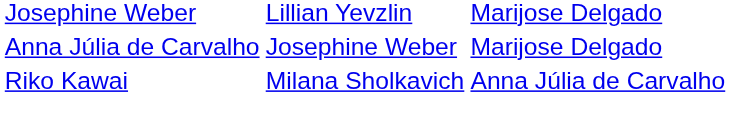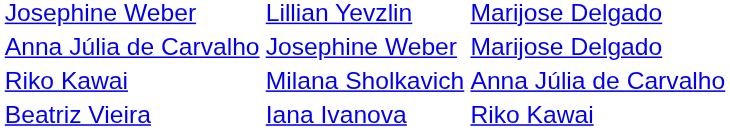+ row: Beatriz Vieira | Iana Ivanova | Riko Kawai
